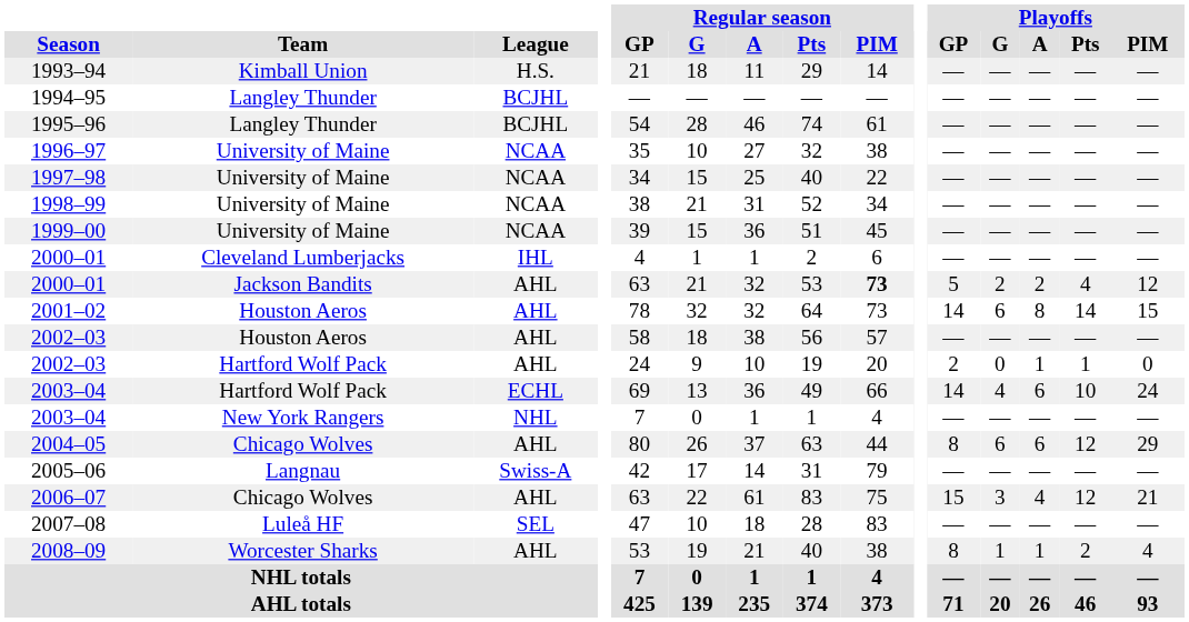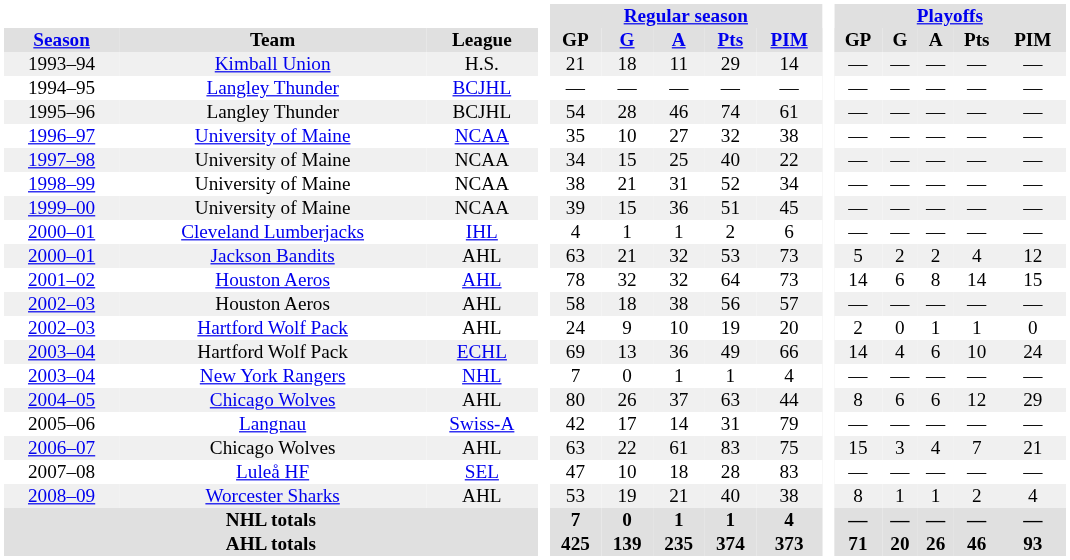2000–01 / Jackson Bandits | Regular season / PIM: bold -> normal
2006–07 | Playoffs / Pts: 12 -> 7
